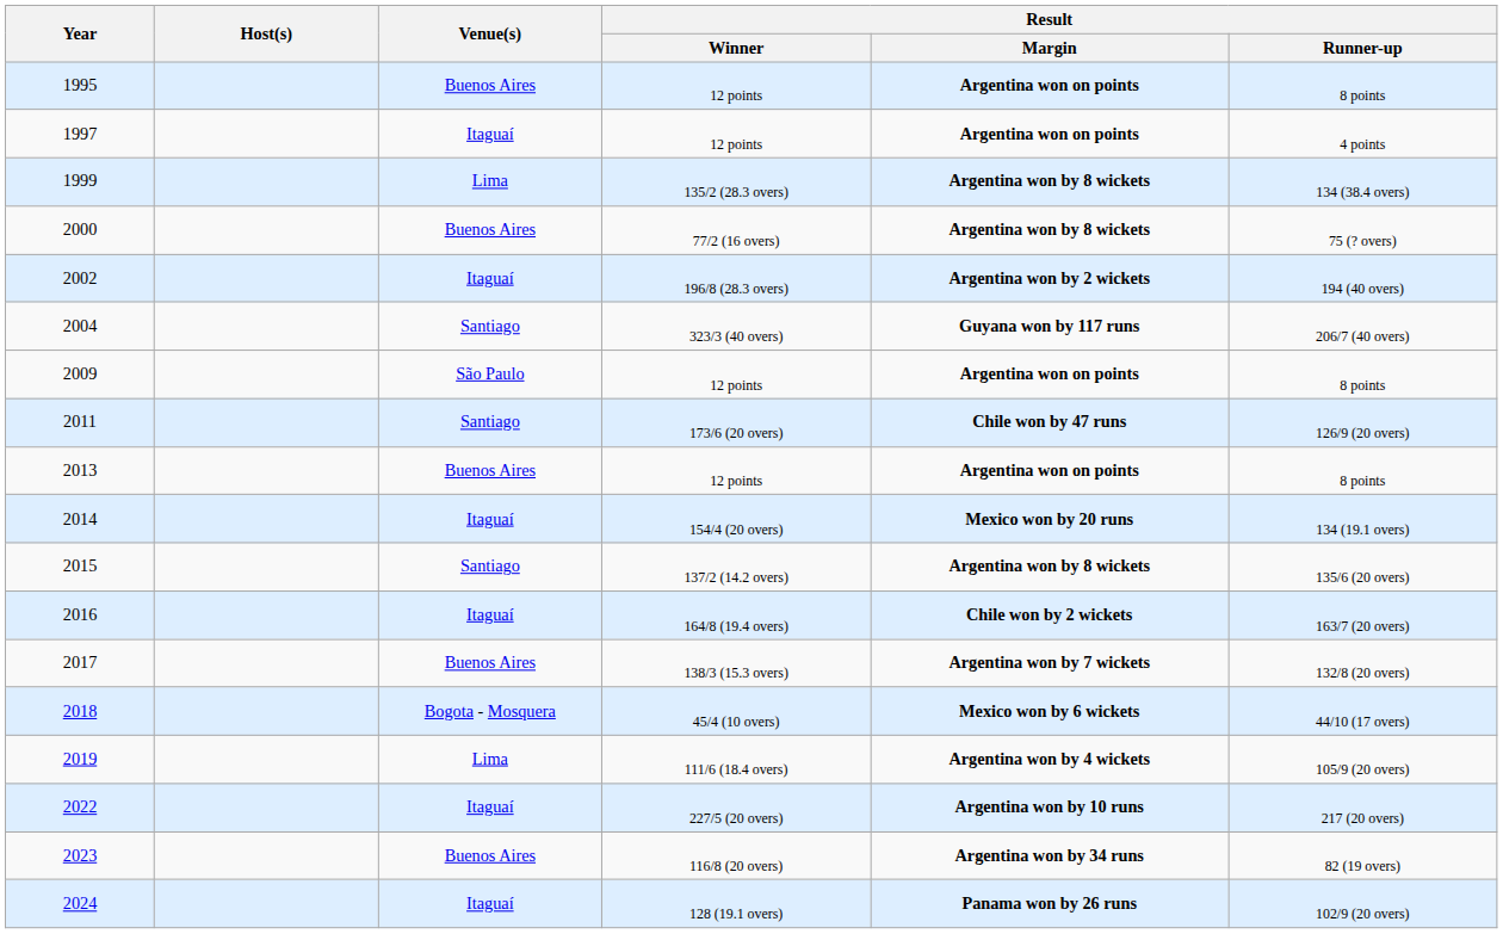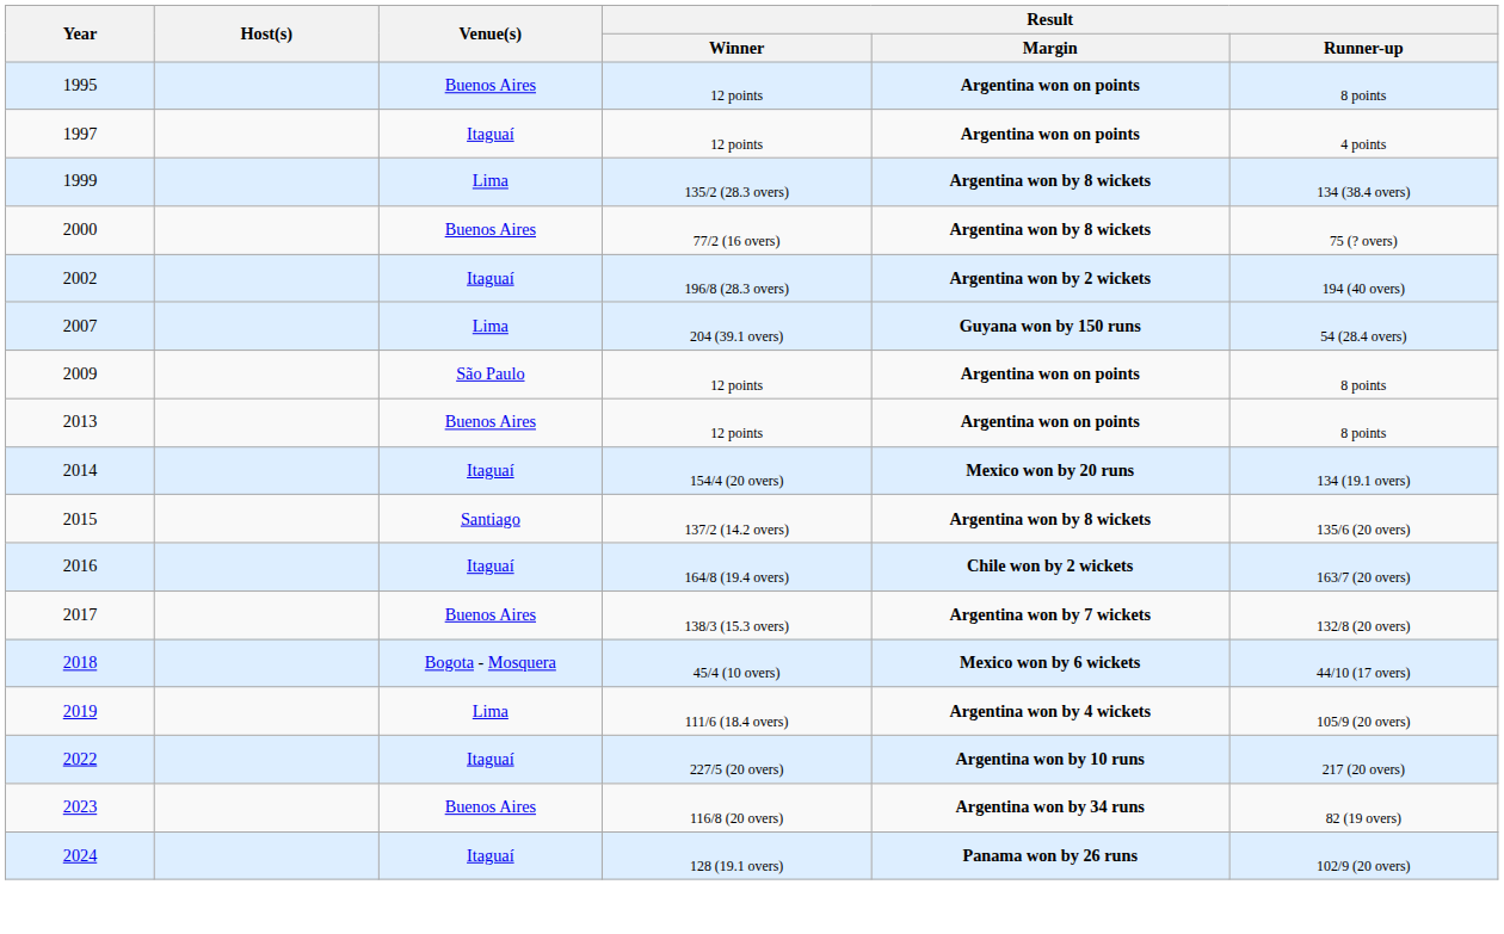- row: 2004 | Santiago | 323/3 (40 overs) | Guyana won by 117 runs | 206/7 (40 overs)
+ row: 2007 | Lima | 204 (39.1 overs) | Guyana won by 150 runs | 54 (28.4 overs)
- row: 2011 | Santiago | 173/6 (20 overs) | Chile won by 47 runs | 126/9 (20 overs)
